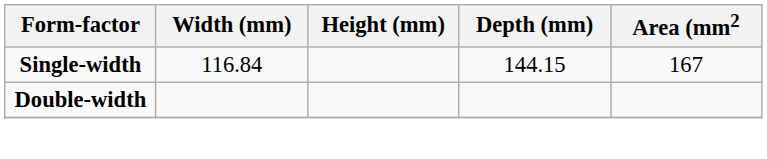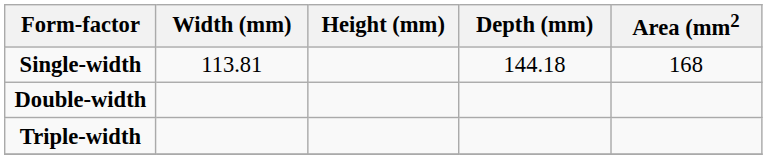Single-width | Width (mm): 116.84 -> 113.81
Single-width | Depth (mm): 144.15 -> 144.18
Single-width | Area (mm2: 167 -> 168
+ row: Triple-width
